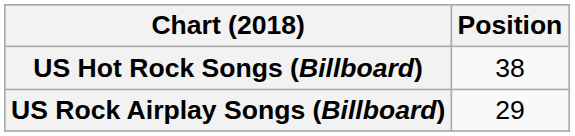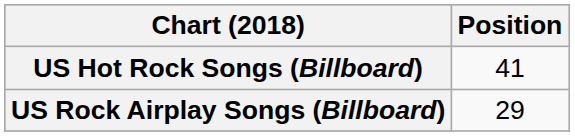US Hot Rock Songs (Billboard) | Position: 38 -> 41
